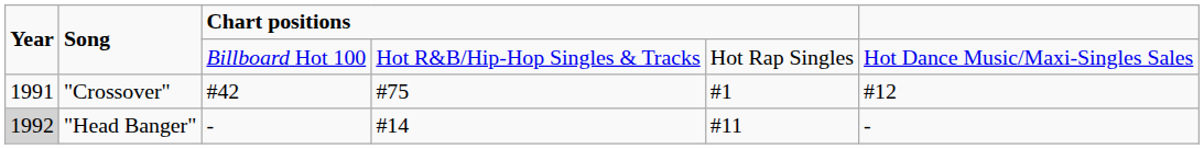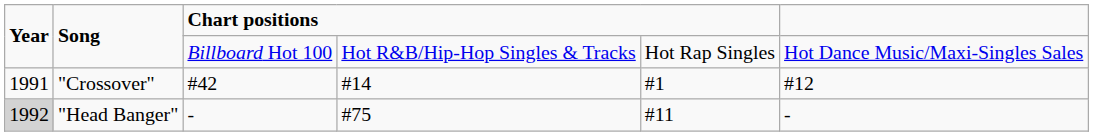"Crossover" | column 4: #75 -> #14
"Head Banger" | column 4: #14 -> #75
